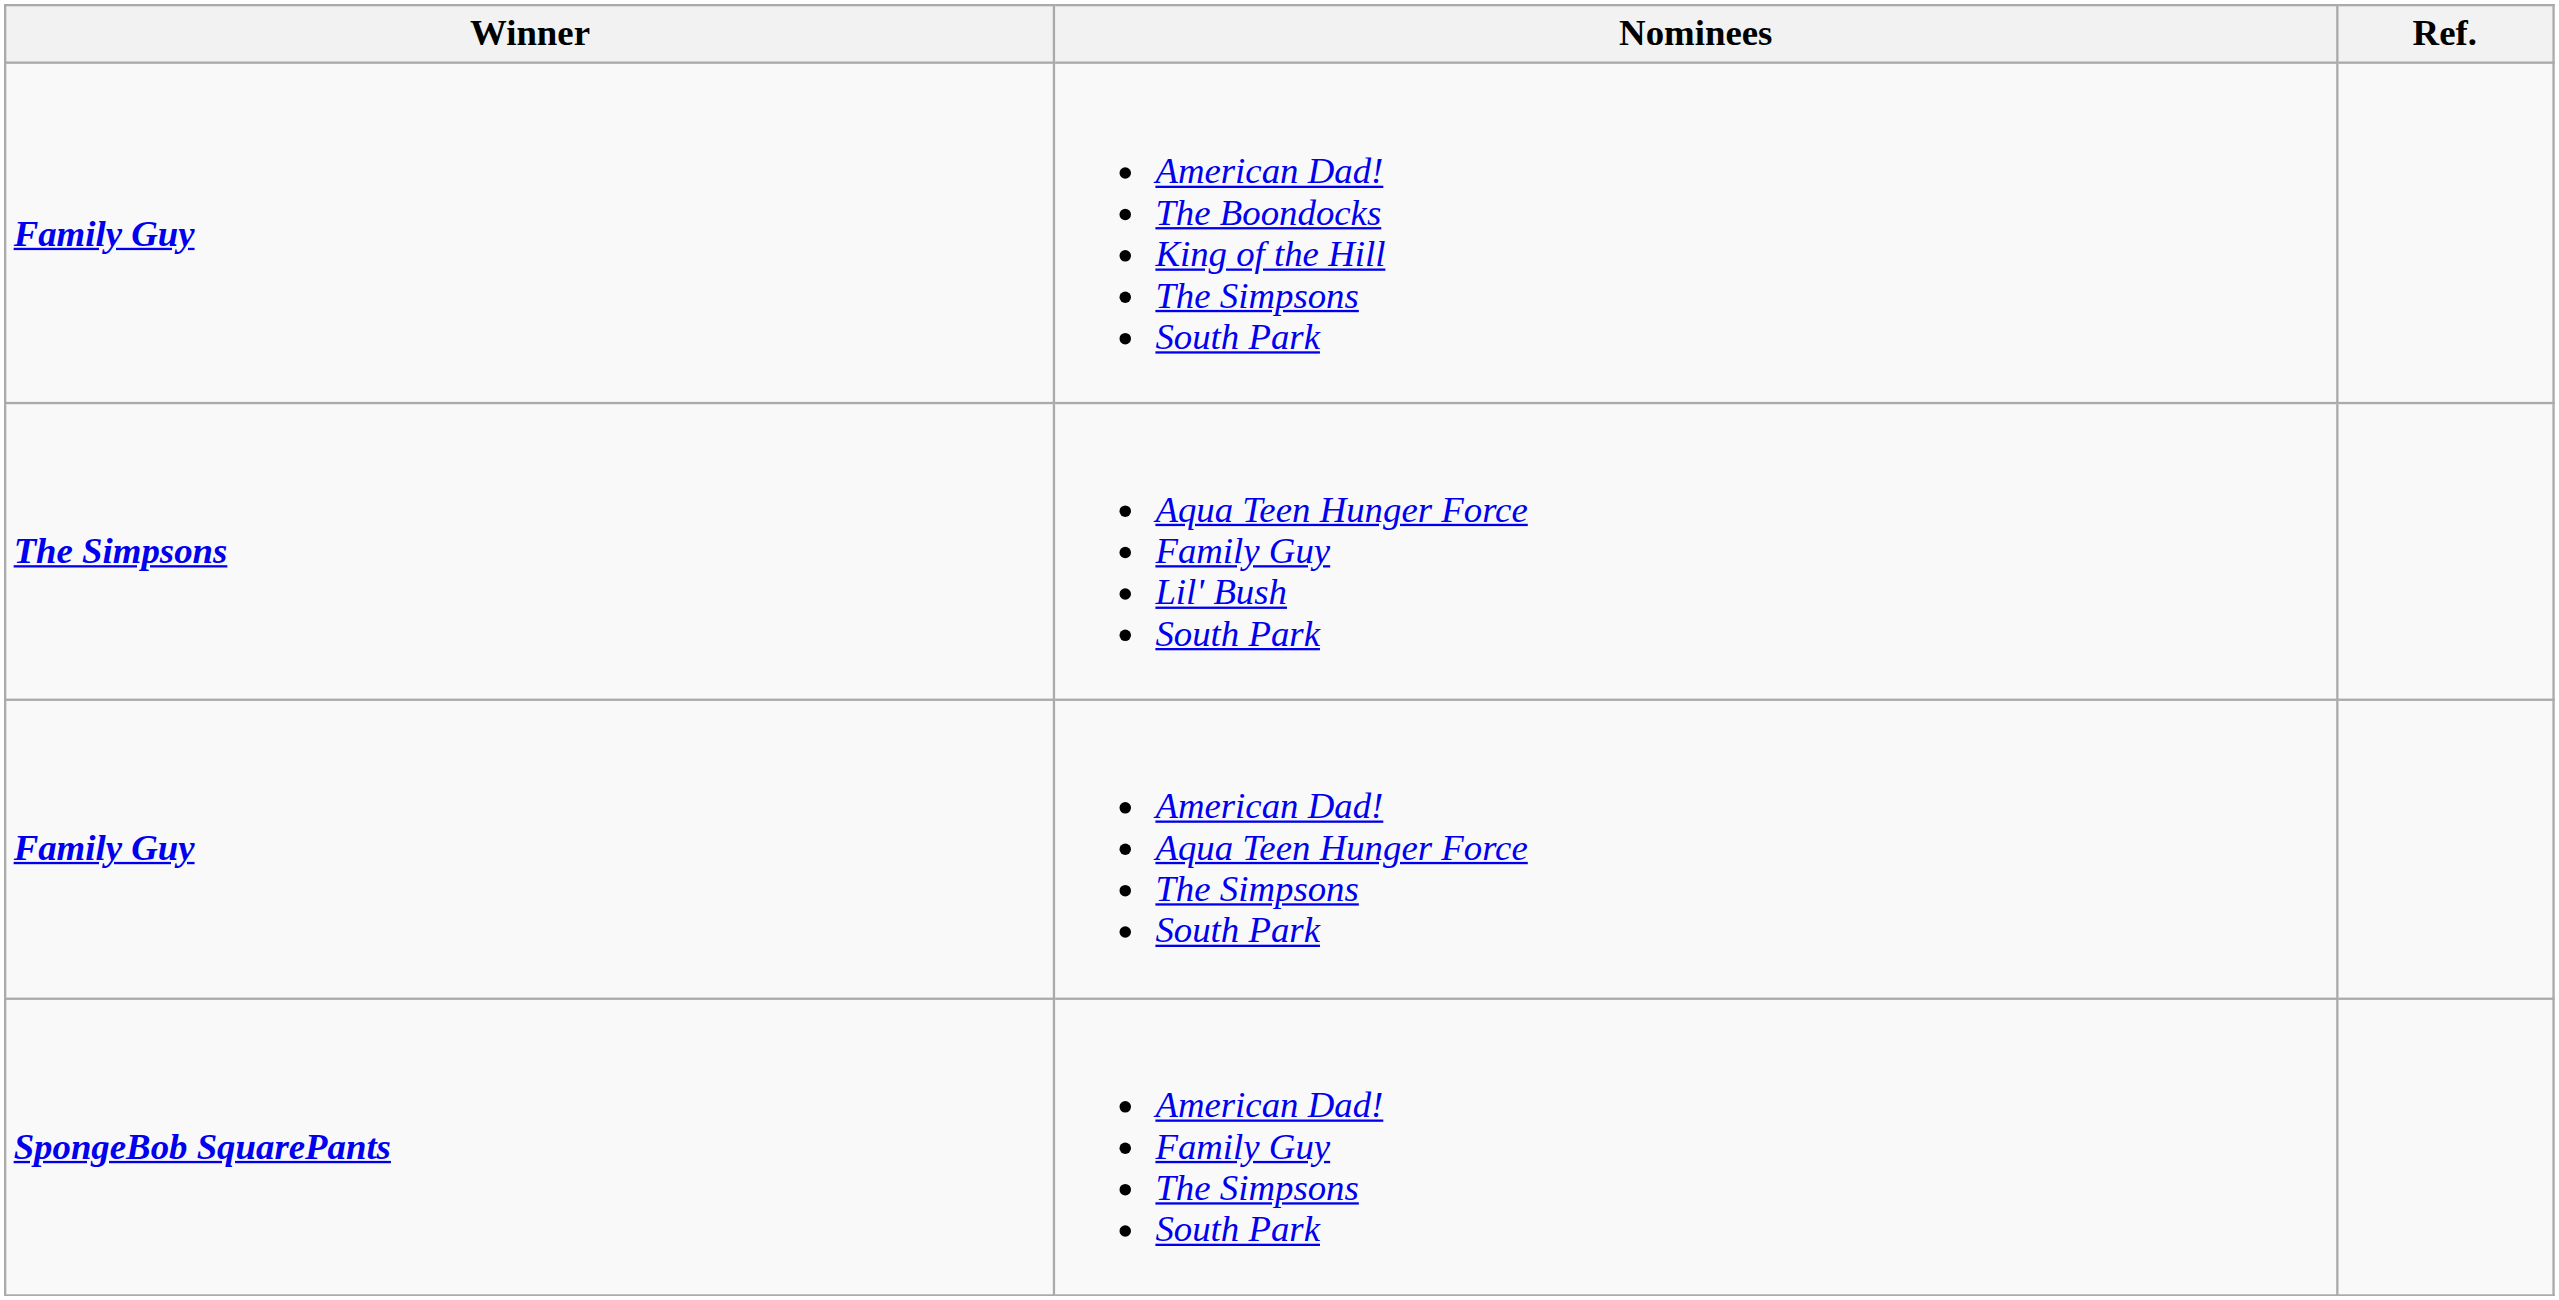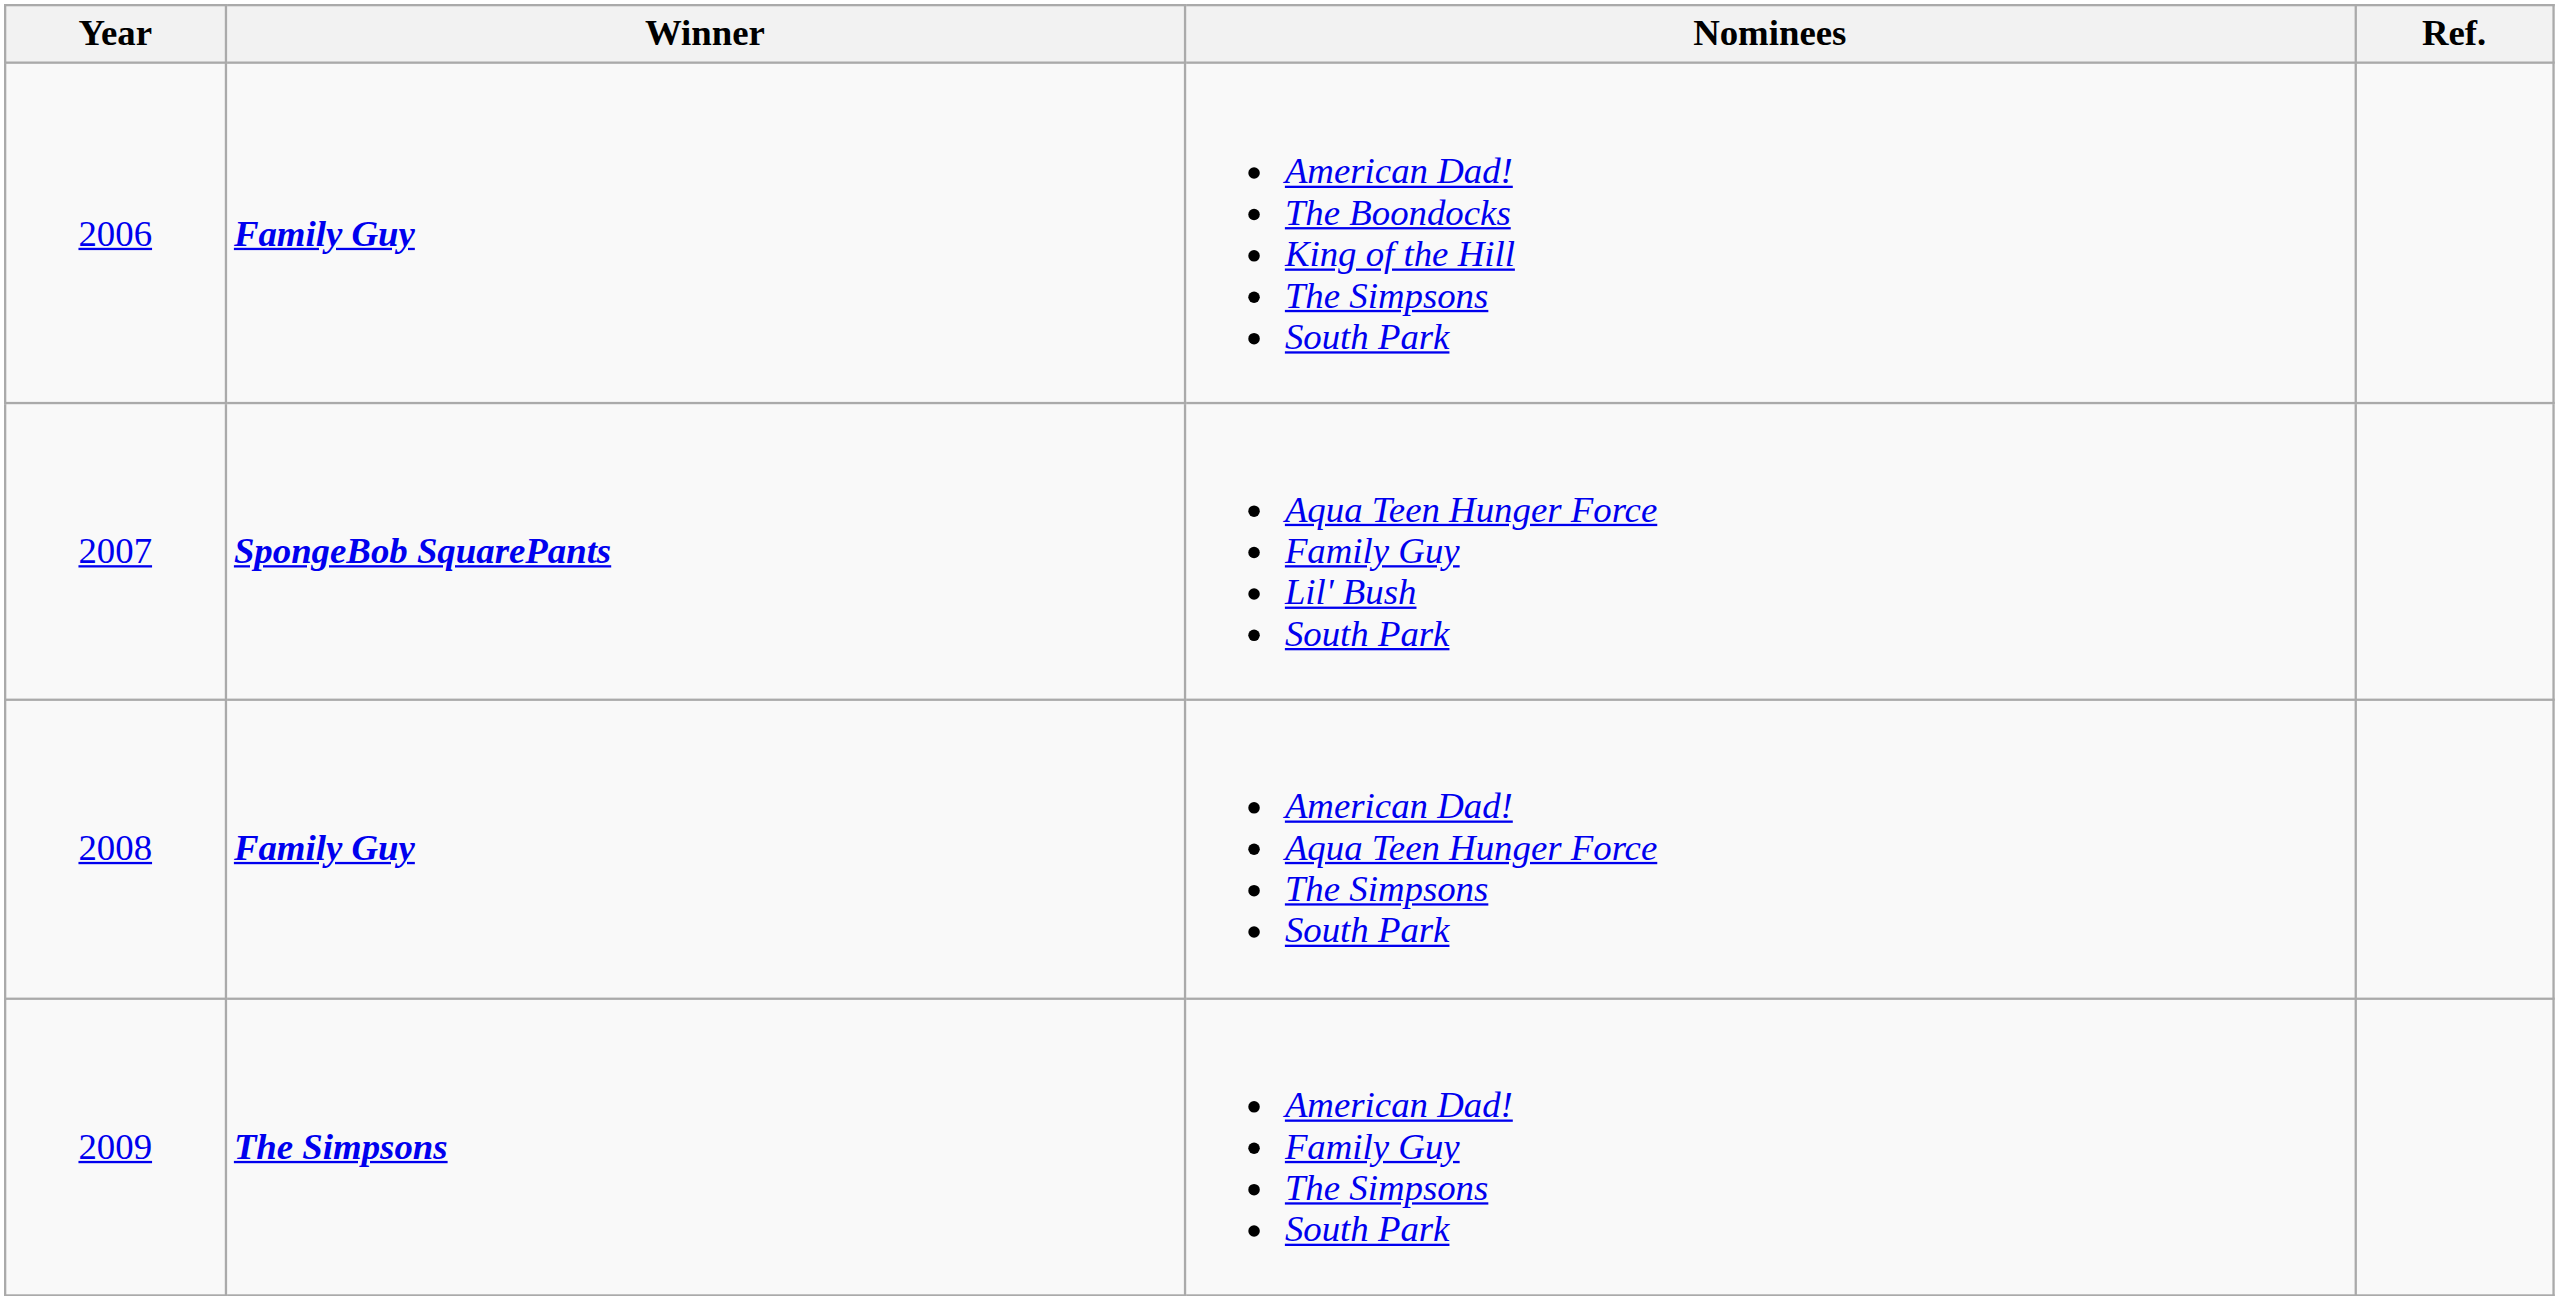+ column: Year | 2006 | 2007 | 2008 | 2009
Aqua Teen Hunger Force Family Guy Lil' Bush South Park | Winner: The Simpsons -> SpongeBob SquarePants
American Dad! Family Guy The Simpsons South Park | Winner: SpongeBob SquarePants -> The Simpsons
